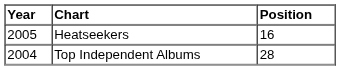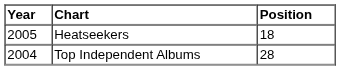Heatseekers | Position: 16 -> 18
